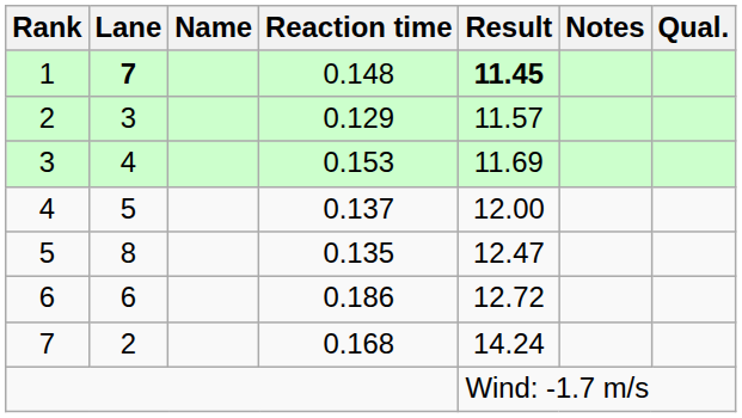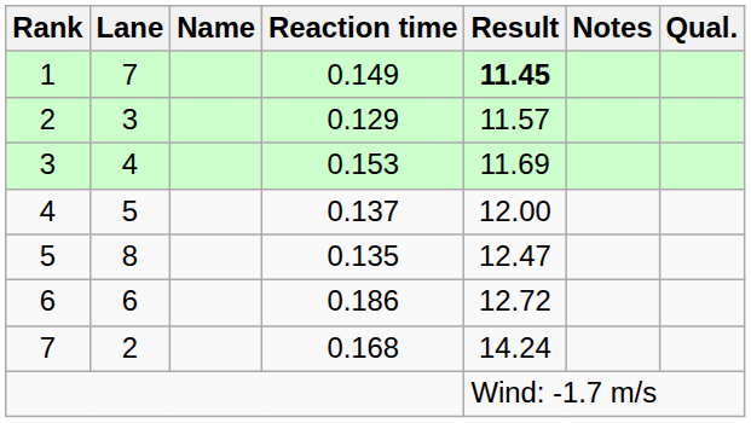1 | Lane: bold -> normal
1 | Reaction time: 0.148 -> 0.149
